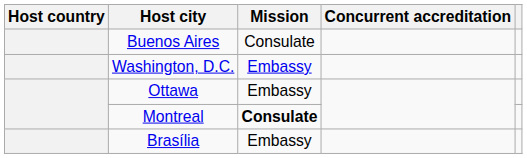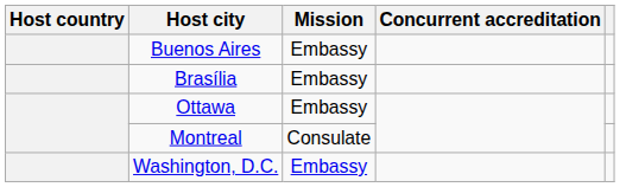Buenos Aires | Mission: Consulate -> Embassy
rows swapped: Brasília <-> Washington, D.C.
Montreal | Mission: bold -> normal
